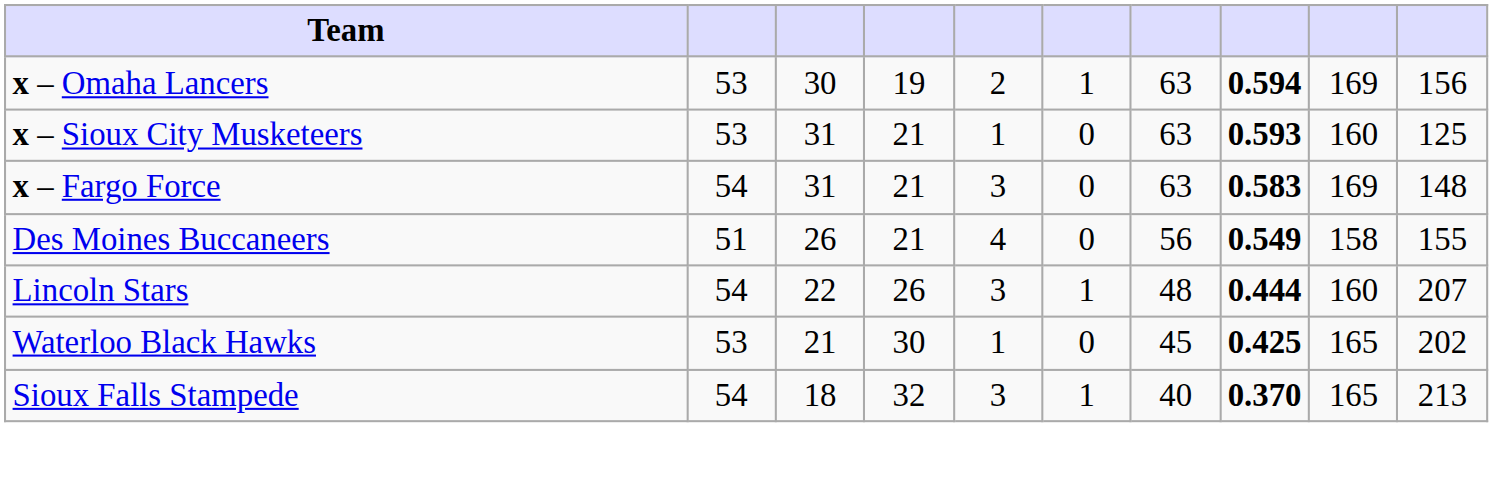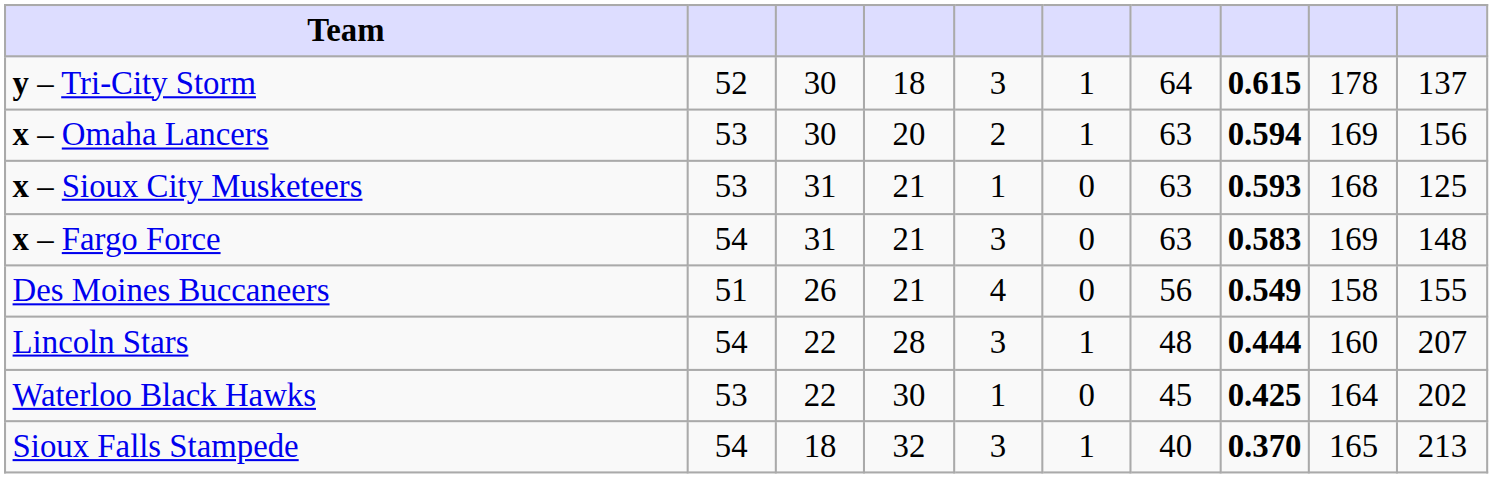+ row: y – Tri-City Storm | 52 | 30 | 18 | 3 | 1 | 64 | 0.615 | 178 | 137
x – Omaha Lancers | column 4: 19 -> 20
x – Sioux City Musketeers | column 9: 160 -> 168
Lincoln Stars | column 4: 26 -> 28
Waterloo Black Hawks | column 3: 21 -> 22
Waterloo Black Hawks | column 9: 165 -> 164
